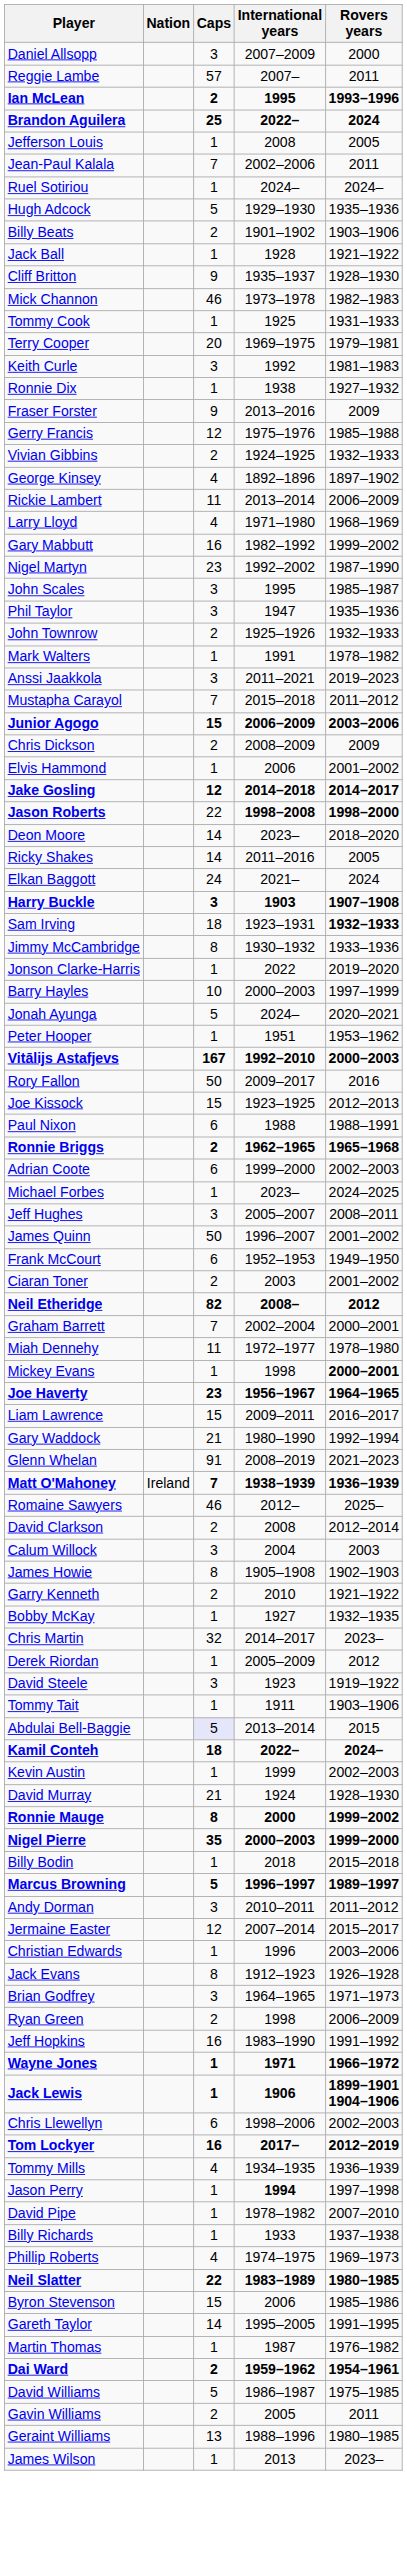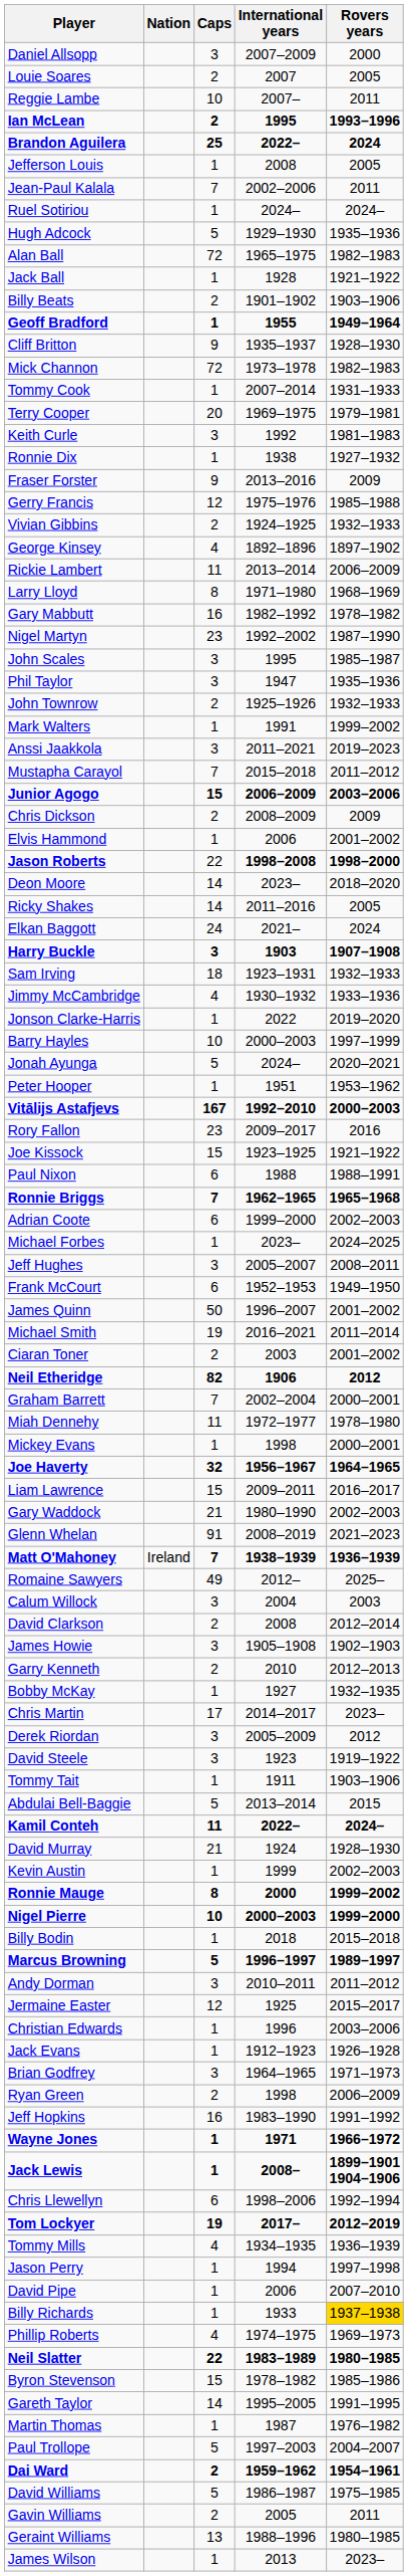+ row: Louie Soares | 2 | 2007 | 2005
Reggie Lambe | Caps: 57 -> 10
+ row: Alan Ball | 72 | 1965–1975 | 1982–1983
rows swapped: Jack Ball <-> Billy Beats
+ row: Geoff Bradford | 1 | 1955 | 1949–1964
Mick Channon | Caps: 46 -> 72
Tommy Cook | International years: 1925 -> 2007–2014
Larry Lloyd | Caps: 4 -> 8
Gary Mabbutt | Rovers years: 1999–2002 -> 1978–1982
Mark Walters | Rovers years: 1978–1982 -> 1999–2002
- row: Jake Gosling | 12 | 2014–2018 | 2014–2017
Sam Irving | Rovers years: bold -> normal
Jimmy McCambridge | Caps: 8 -> 4
Rory Fallon | Caps: 50 -> 23
Joe Kissock | Rovers years: 2012–2013 -> 1921–1922
Ronnie Briggs | Caps: 2 -> 7
rows swapped: Frank McCourt <-> James Quinn
+ row: Michael Smith | 19 | 2016–2021 | 2011–2014
Neil Etheridge | International years: 2008– -> 1906
Mickey Evans | Rovers years: bold -> normal
Joe Haverty | Caps: 23 -> 32
Gary Waddock | Rovers years: 1992–1994 -> 2002–2003
Romaine Sawyers | Caps: 46 -> 49
rows swapped: Calum Willock <-> David Clarkson
James Howie | Caps: 8 -> 3
Garry Kenneth | Rovers years: 1921–1922 -> 2012–2013
Chris Martin | Caps: 32 -> 17
Derek Riordan | Caps: 1 -> 3
Abdulai Bell-Baggie | Caps: lavender background -> no background
Kamil Conteh | Caps: 18 -> 11
rows swapped: David Murray <-> Kevin Austin
Nigel Pierre | Caps: 35 -> 10
Jermaine Easter | International years: 2007–2014 -> 1925
Jack Evans | Caps: 8 -> 1
Jack Lewis | International years: 1906 -> 2008–
Chris Llewellyn | Rovers years: 2002–2003 -> 1992–1994
Tom Lockyer | Caps: 16 -> 19
Jason Perry | International years: bold -> normal
David Pipe | International years: 1978–1982 -> 2006
Billy Richards | Rovers years: no background -> gold background
Byron Stevenson | International years: 2006 -> 1978–1982
+ row: Paul Trollope | 5 | 1997–2003 | 2004–2007
